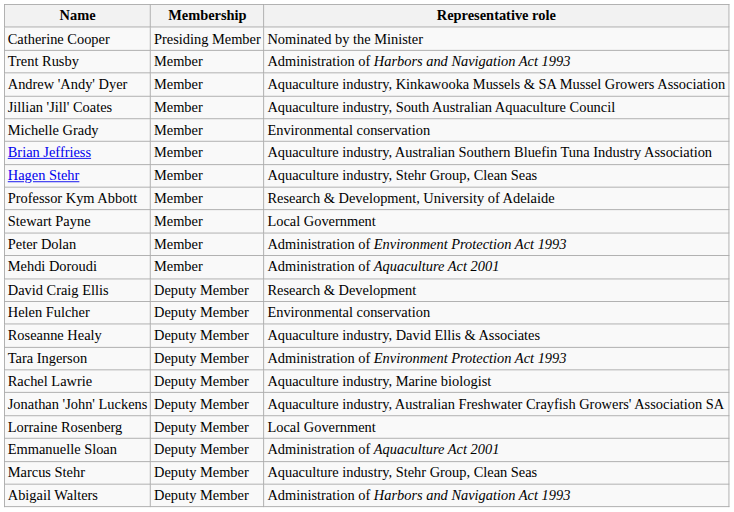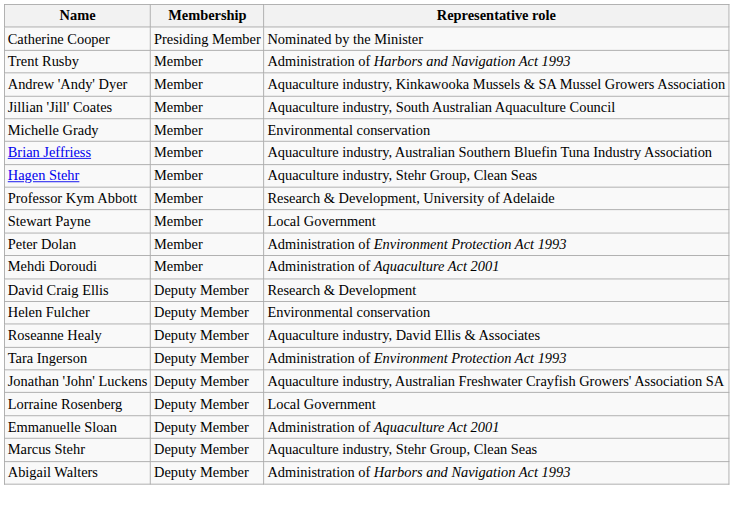- row: Rachel Lawrie | Deputy Member | Aquaculture industry, Marine biologist
